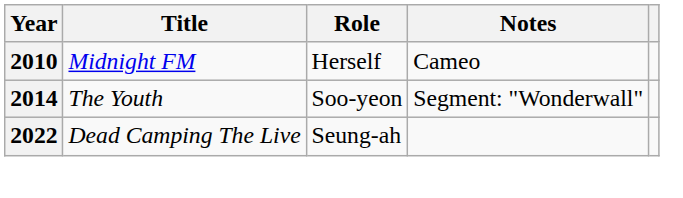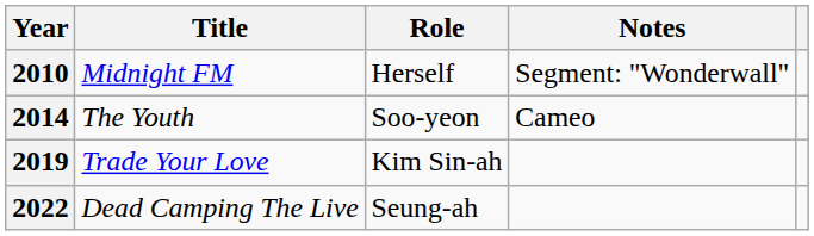2010 | Notes: Cameo -> Segment: "Wonderwall"
2014 | Notes: Segment: "Wonderwall" -> Cameo
+ row: 2019 | Trade Your Love | Kim Sin-ah
